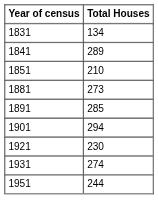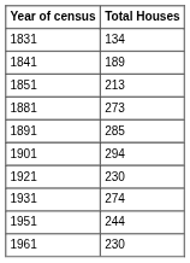1841 | Total Houses: 289 -> 189
1851 | Total Houses: 210 -> 213
+ row: 1961 | 230
